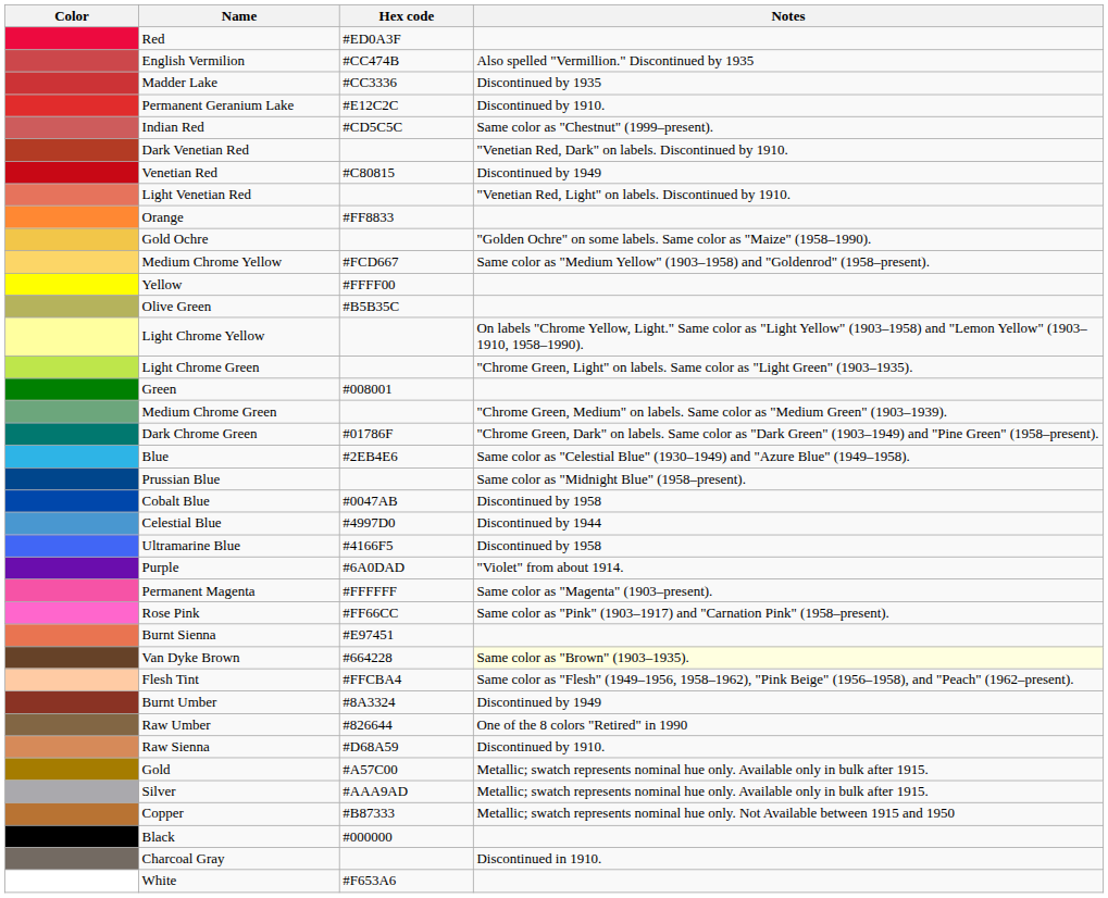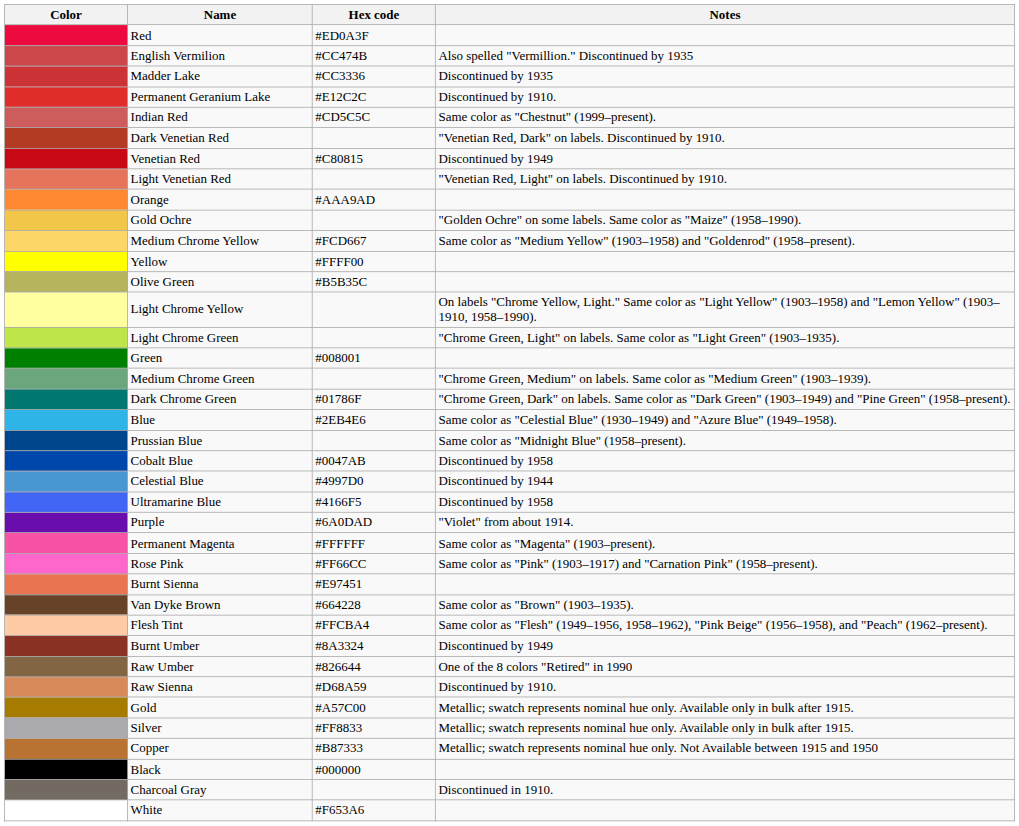Orange | Hex code: #FF8833 -> #AAA9AD
Van Dyke Brown | Notes: lightyellow background -> no background
Silver | Hex code: #AAA9AD -> #FF8833
